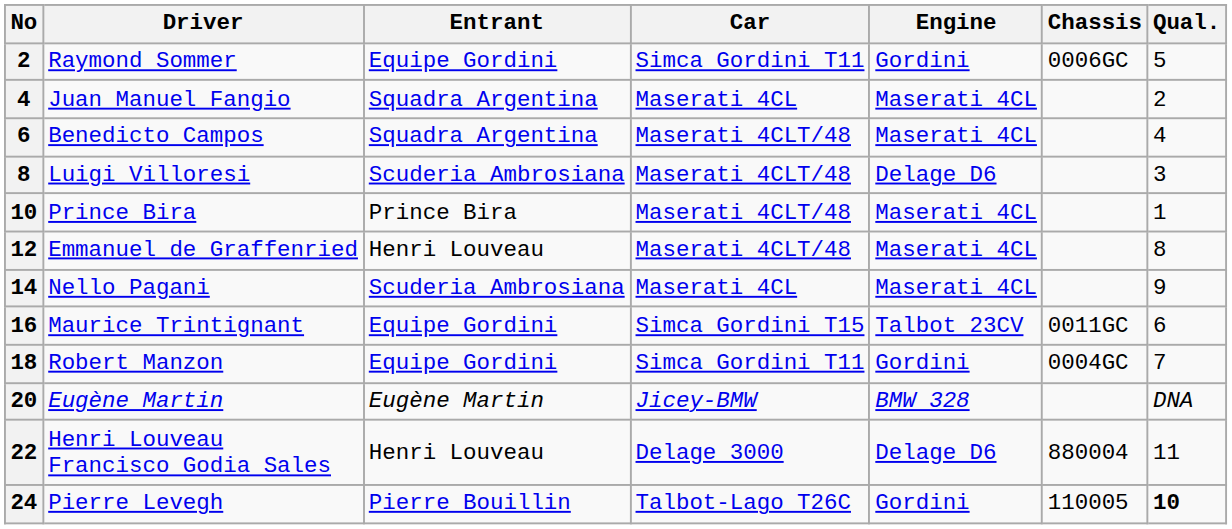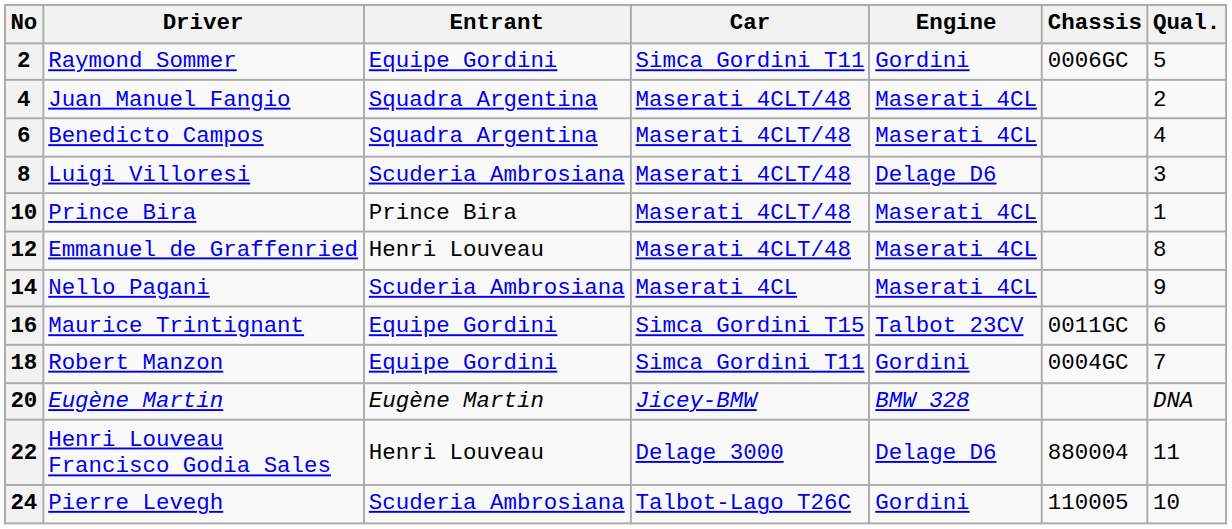Juan Manuel Fangio | Car: Maserati 4CL -> Maserati 4CLT/48
Pierre Levegh | Entrant: Pierre Bouillin -> Scuderia Ambrosiana
Pierre Levegh | Qual.: bold -> normal
